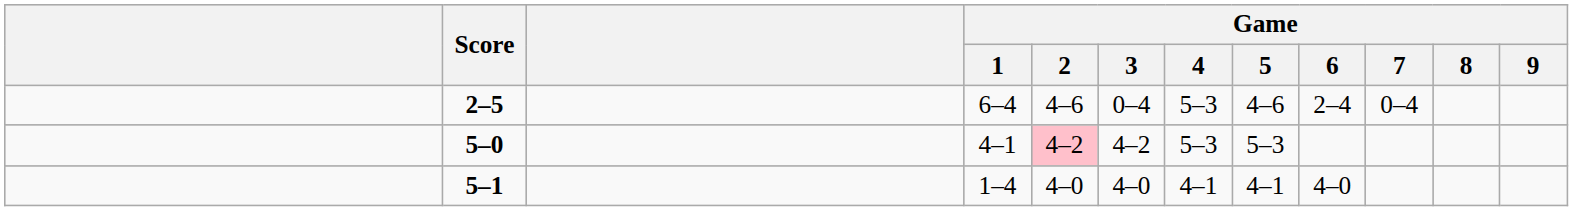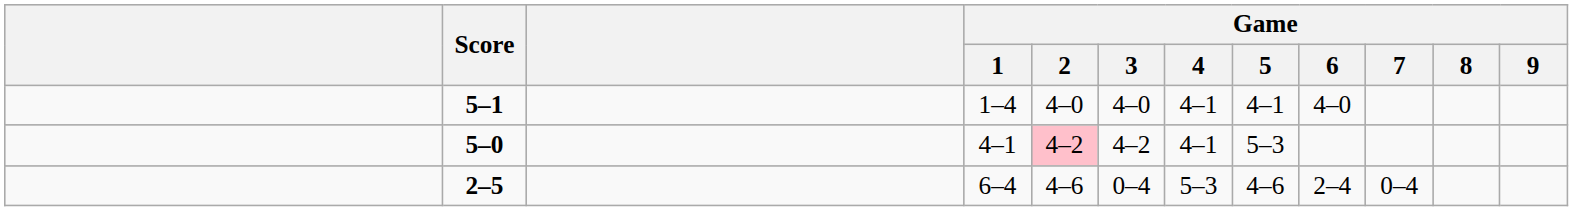rows swapped: 2–5 <-> 5–1
5–0 | Game / 4: 5–3 -> 4–1
